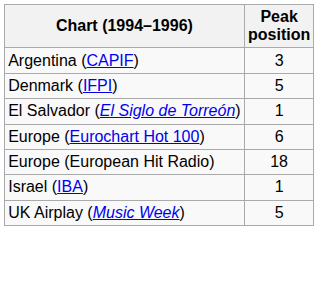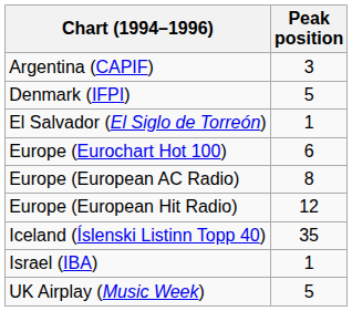+ row: Europe (European AC Radio) | 8
Europe (European Hit Radio) | Peak position: 18 -> 12
+ row: Iceland (Íslenski Listinn Topp 40) | 35
